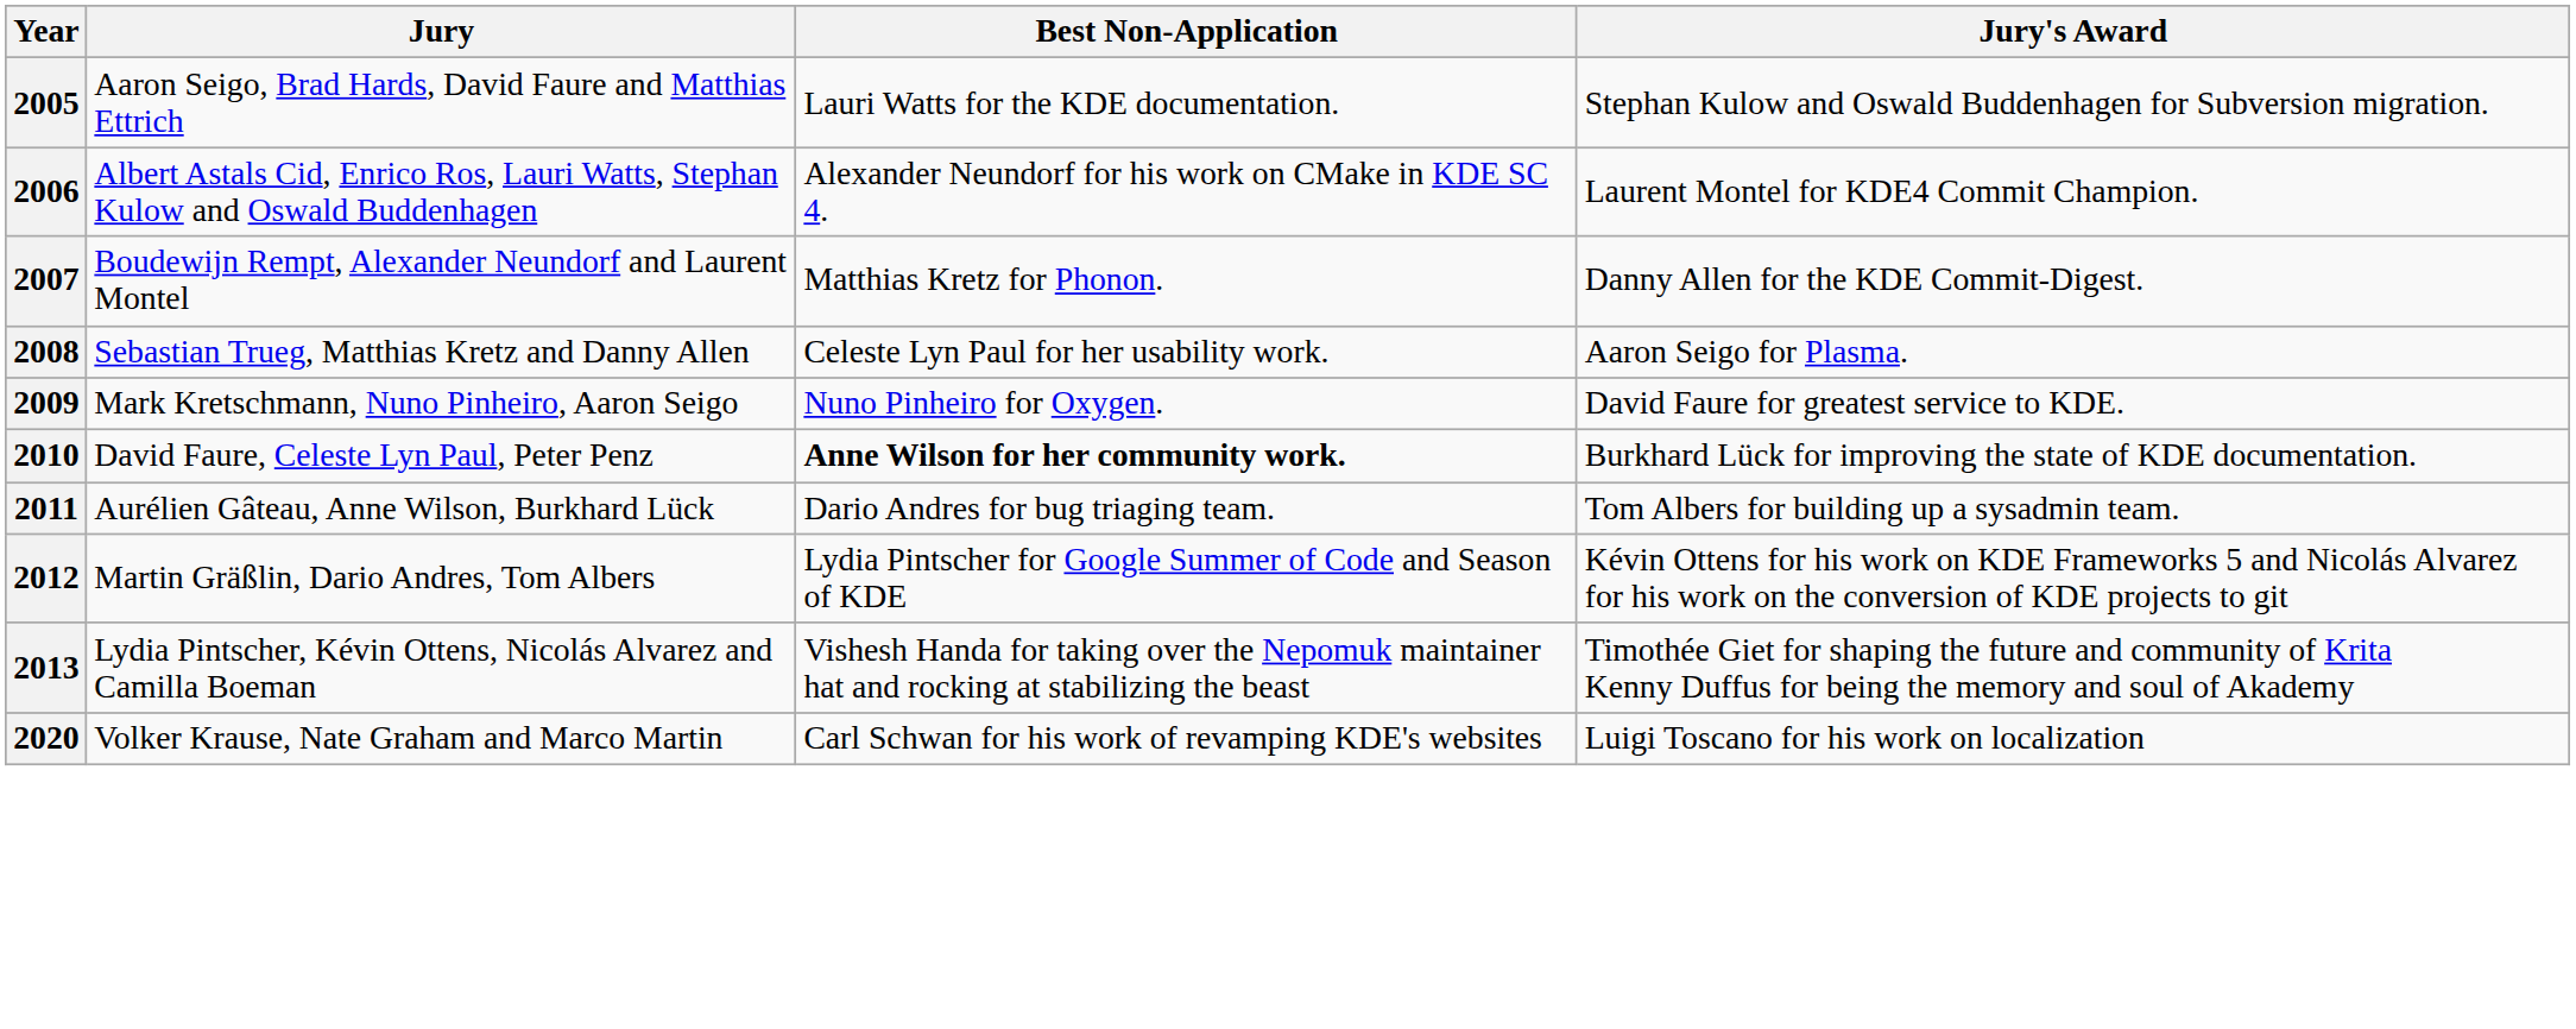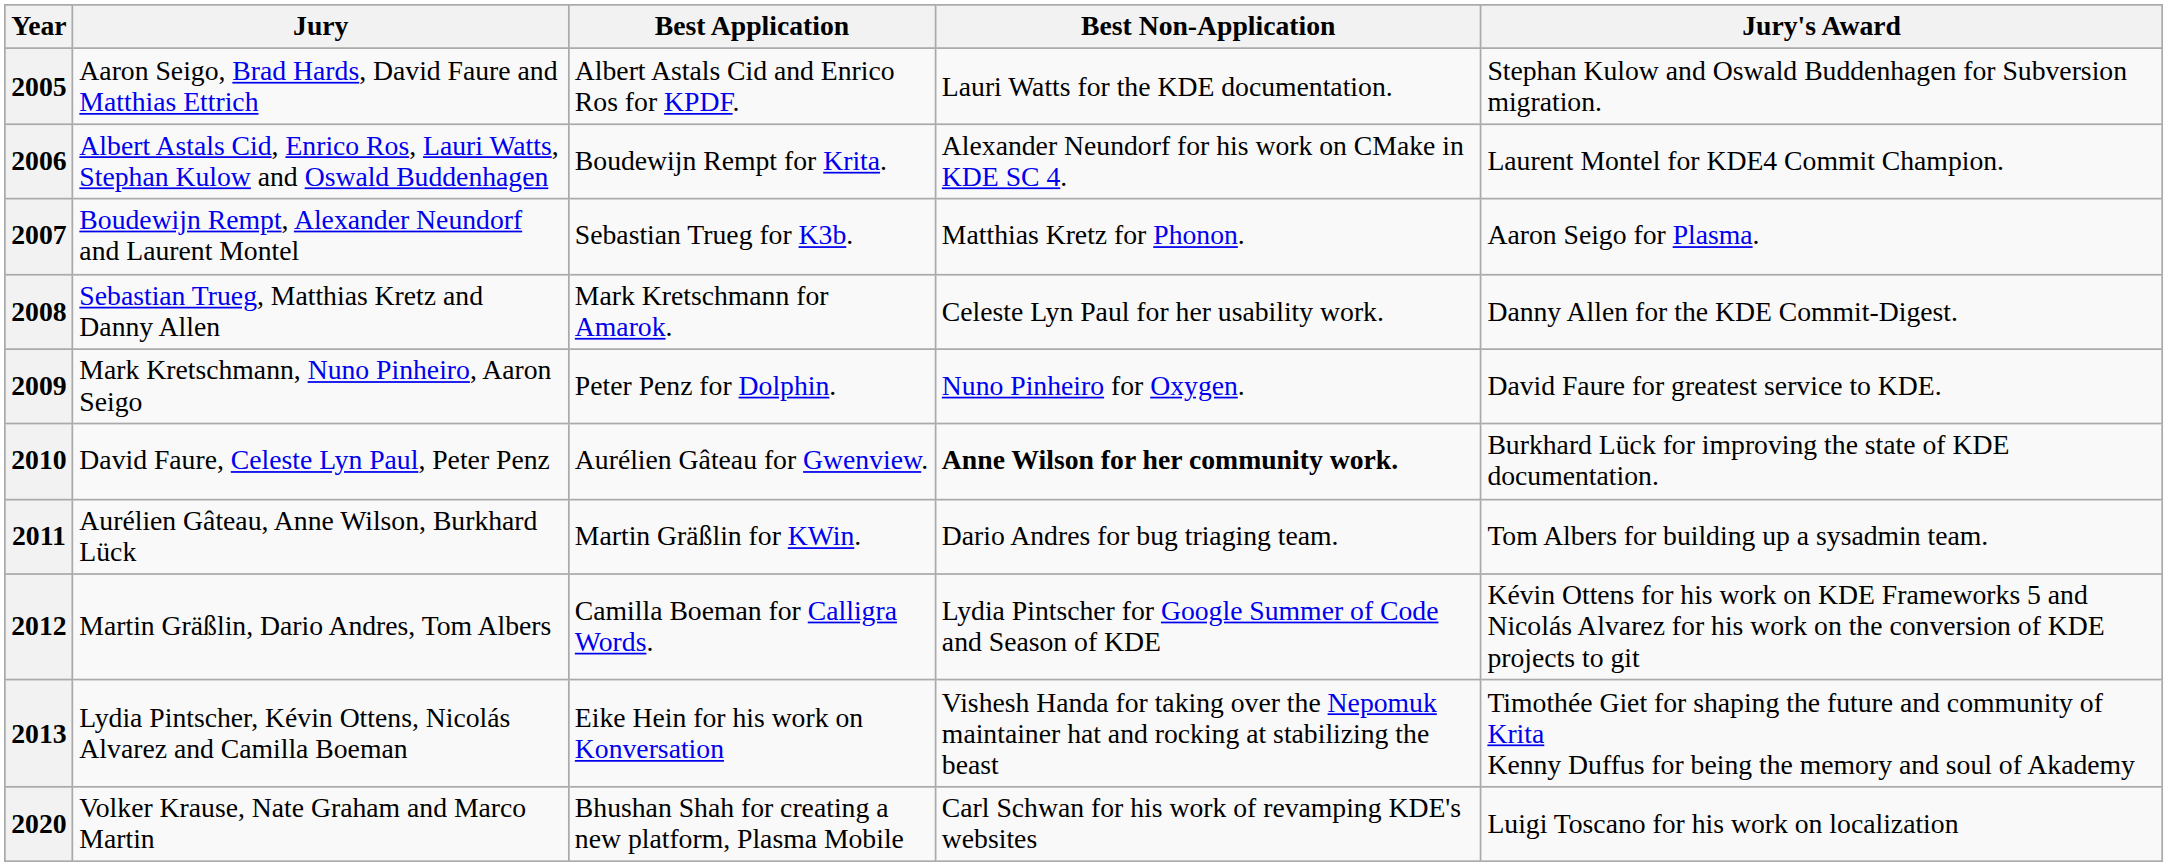+ column: Best Application | Albert Astals Cid and Enrico Ros for KPDF. | Boudewijn Rempt for Krita. | Sebastian Trueg for K3b. | Mark Kretschmann for Amarok. | Peter Penz for Dolphin. | Aurélien Gâteau for Gwenview. | Martin Gräßlin for KWin. | Camilla Boeman for Calligra Words. | Eike Hein for his work on Konversation | Bhushan Shah for creating a new platform, Plasma Mobile
2007 | Jury's Award: Danny Allen for the KDE Commit-Digest. -> Aaron Seigo for Plasma.
2008 | Jury's Award: Aaron Seigo for Plasma. -> Danny Allen for the KDE Commit-Digest.
